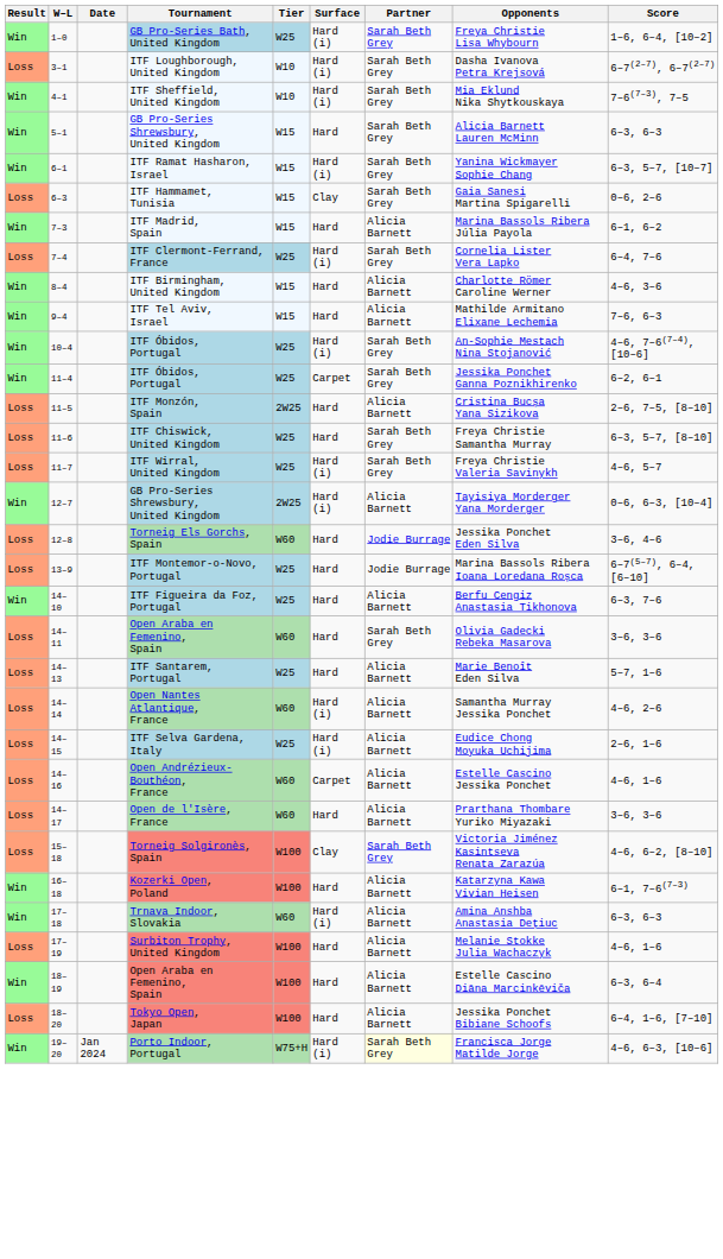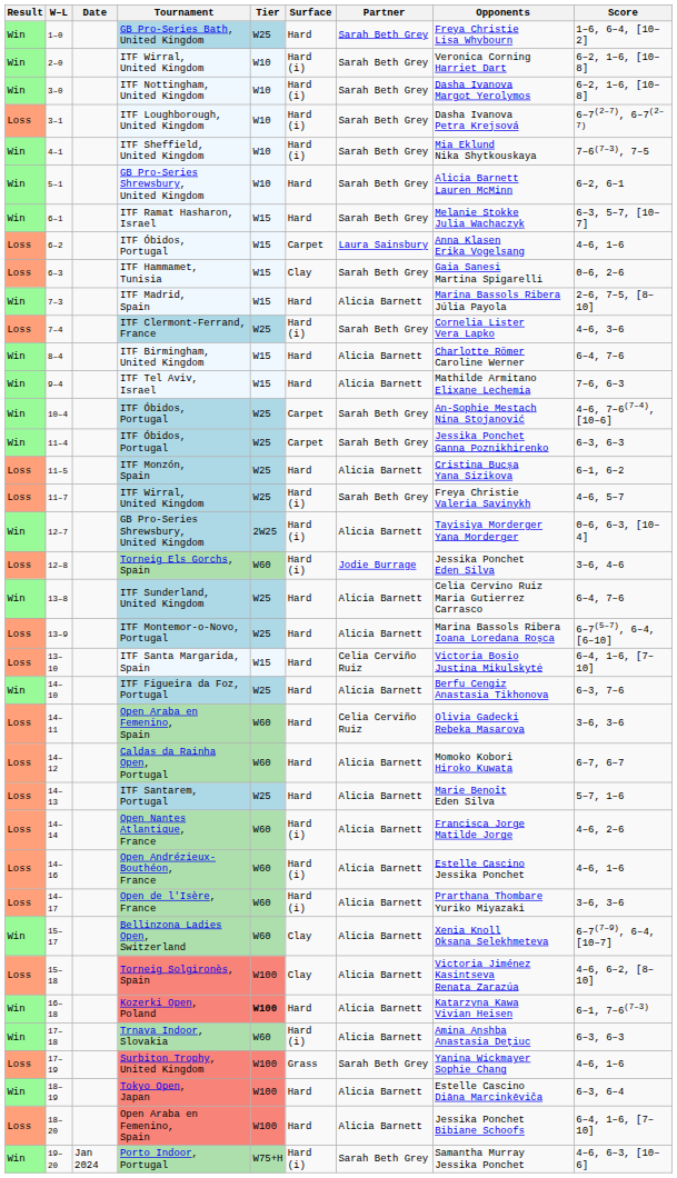1–0 | Surface: Hard (i) -> Hard
+ row: Win | 2–0 | ITF Wirral, United Kingdom | W10 | Hard (i) | Sarah Beth Grey | Veronica Corning Harriet Dart | 6–2, 1–6, [10–8]
+ row: Win | 3–0 | ITF Nottingham, United Kingdom | W10 | Hard (i) | Sarah Beth Grey | Dasha Ivanova Margot Yerolymos | 6–2, 1–6, [10–8]
5–1 | Tier: W15 -> W10
5–1 | Score: 6–3, 6–3 -> 6–2, 6–1
6–1 | Surface: Hard (i) -> Hard
6–1 | Opponents: Yanina Wickmayer Sophie Chang -> Melanie Stokke Julia Wachaczyk
+ row: Loss | 6–2 | ITF Óbidos, Portugal | W15 | Carpet | Laura Sainsbury | Anna Klasen Erika Vogelsang | 4–6, 1–6
7–3 | Score: 6–1, 6–2 -> 2–6, 7–5, [8–10]
7–4 | Score: 6–4, 7–6 -> 4–6, 3–6
8–4 | Score: 4–6, 3–6 -> 6–4, 7–6
10–4 | Surface: Hard (i) -> Carpet
11–4 | Score: 6–2, 6–1 -> 6–3, 6–3
11–5 | Tier: 2W25 -> W25
11–5 | Score: 2–6, 7–5, [8–10] -> 6–1, 6–2
- row: Loss | 11–6 | ITF Chiswick, United Kingdom | W25 | Hard | Sarah Beth Grey | Freya Christie Samantha Murray | 6–3, 5–7, [8–10]
12–8 | Surface: Hard -> Hard (i)
+ row: Win | 13–8 | ITF Sunderland, United Kingdom | W25 | Hard | Alicia Barnett | Celia Cervino Ruiz Maria Gutierrez Carrasco | 6–4, 7–6
13–9 | Partner: Jodie Burrage -> Alicia Barnett
+ row: Loss | 13–10 | ITF Santa Margarida, Spain | W15 | Hard | Celia Cerviño Ruiz | Victoria Bosio Justina Mikulskytė | 6–4, 1–6, [7–10]
14–11 | Partner: Sarah Beth Grey -> Celia Cerviño Ruiz
+ row: Loss | 14–12 | Caldas da Rainha Open, Portugal | W60 | Hard | Alicia Barnett | Momoko Kobori Hiroko Kuwata | 6–7, 6–7
14–14 | Opponents: Samantha Murray Jessika Ponchet -> Francisca Jorge Matilde Jorge
- row: Loss | 14–15 | ITF Selva Gardena, Italy | W25 | Hard (i) | Alicia Barnett | Eudice Chong Moyuka Uchijima | 2–6, 1–6
14–16 | Surface: Carpet -> Hard (i)
14–17 | Surface: Hard -> Hard (i)
+ row: Win | 15–17 | Bellinzona Ladies Open, Switzerland | W60 | Clay | Alicia Barnett | Xenia Knoll Oksana Selekhmeteva | 6–7(7–9), 6–4, [10–7]
15–18 | Partner: Sarah Beth Grey -> Alicia Barnett
16–18 | Tier: normal -> bold
17–19 | Surface: Hard -> Grass
17–19 | Partner: Alicia Barnett -> Sarah Beth Grey
17–19 | Opponents: Melanie Stokke Julia Wachaczyk -> Yanina Wickmayer Sophie Chang
18–19 | Tournament: Open Araba en Femenino, Spain -> Tokyo Open, Japan
18–20 | Tournament: Tokyo Open, Japan -> Open Araba en Femenino, Spain
19–20 | Partner: lightyellow background -> no background
19–20 | Opponents: Francisca Jorge Matilde Jorge -> Samantha Murray Jessika Ponchet
